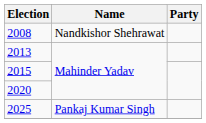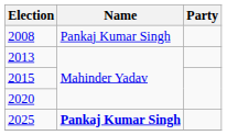2008 | Name: Nandkishor Shehrawat -> Pankaj Kumar Singh
2025 | Name: normal -> bold
